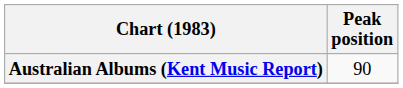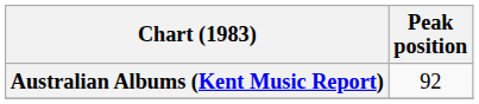Australian Albums (Kent Music Report) | Peak position: 90 -> 92
